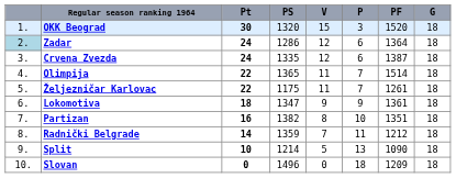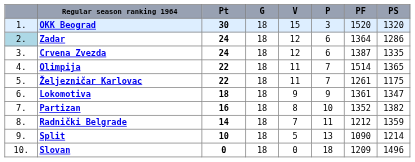columns swapped: G <-> PS
Partizan | PF: 1351 -> 1352
